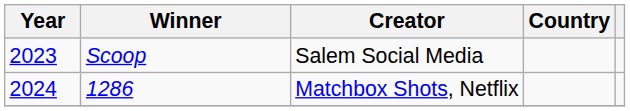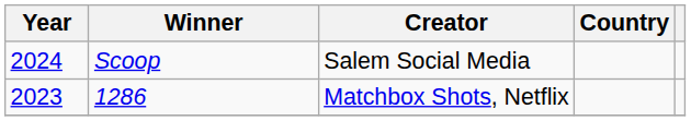Scoop | Year: 2023 -> 2024
1286 | Year: 2024 -> 2023
